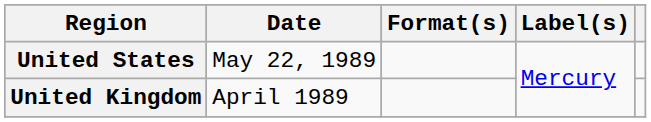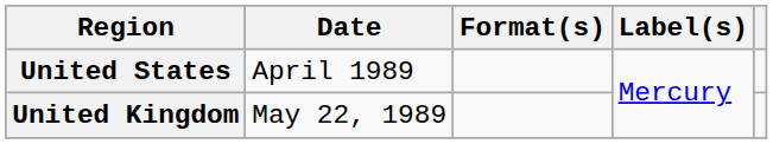United States | Date: May 22, 1989 -> April 1989
United Kingdom | Date: April 1989 -> May 22, 1989
